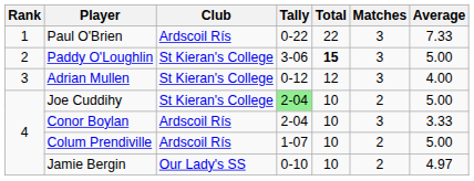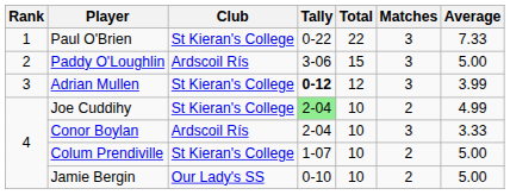Paul O'Brien | Club: Ardscoil Rís -> St Kieran's College
Paddy O'Loughlin | Club: St Kieran's College -> Ardscoil Rís
Paddy O'Loughlin | Total: bold -> normal
Adrian Mullen | Tally: normal -> bold
Adrian Mullen | Average: 4.00 -> 3.99
Joe Cuddihy | Average: 5.00 -> 4.99
Colum Prendiville | Club: Ardscoil Rís -> St Kieran's College
Jamie Bergin | Average: 4.97 -> 5.00
